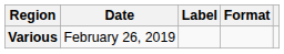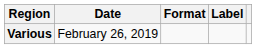columns swapped: Format <-> Label
